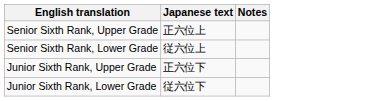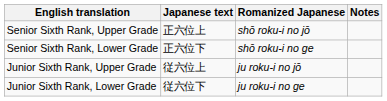+ column: Romanized Japanese | shō roku-i no jō | shō roku-i no ge | ju roku-i no jō | ju roku-i no ge
Senior Sixth Rank, Lower Grade | Japanese text: 従六位上 -> 正六位下
Junior Sixth Rank, Upper Grade | Japanese text: 正六位下 -> 従六位上
